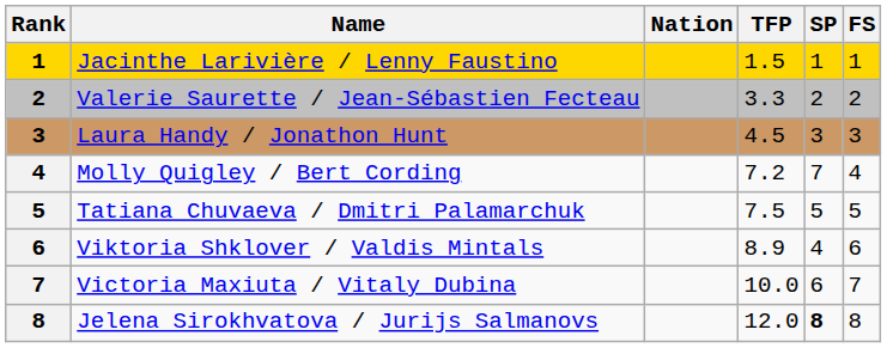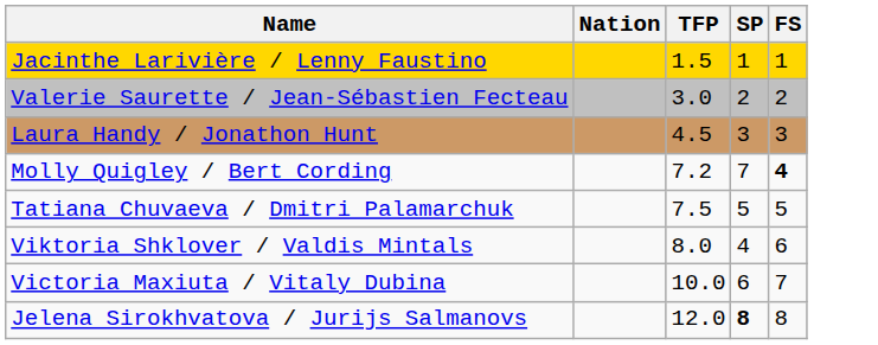- column: Rank | 1 | 2 | 3 | 4 | 5 | 6 | 7 | 8
Valerie Saurette / Jean-Sébastien Fecteau | TFP: 3.3 -> 3.0
Molly Quigley / Bert Cording | FS: normal -> bold
Viktoria Shklover / Valdis Mintals | TFP: 8.9 -> 8.0
